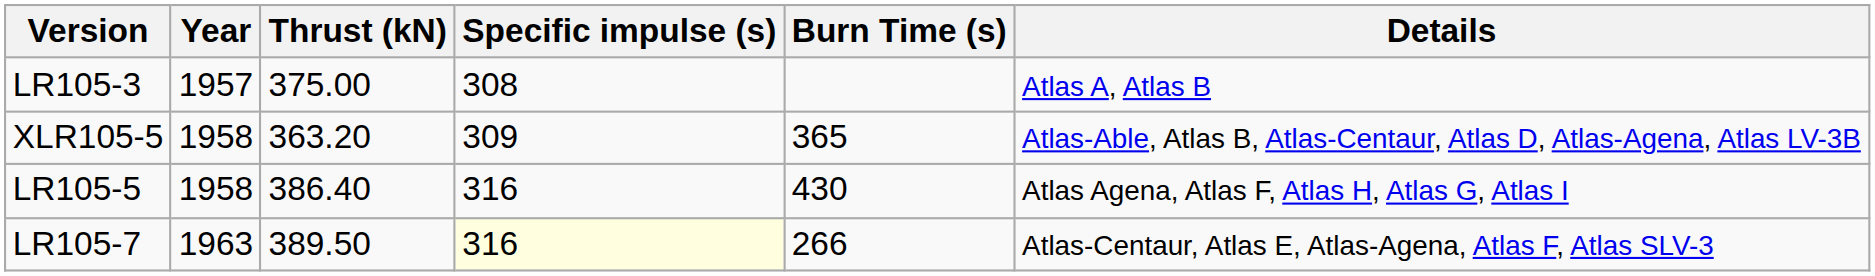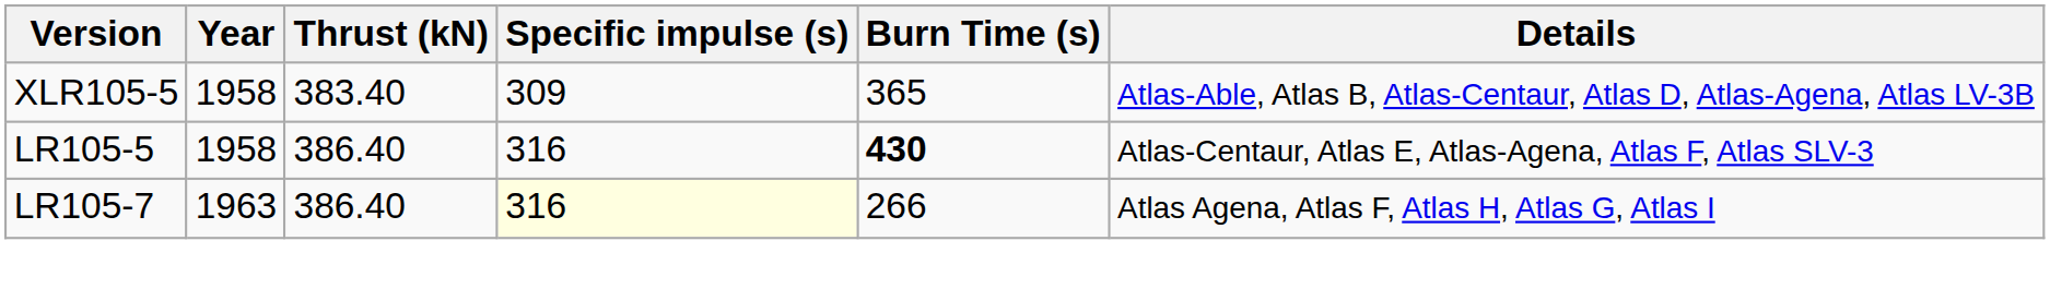- row: LR105-3 | 1957 | 375.00 | 308 | Atlas A, Atlas B
XLR105-5 | Thrust (kN): 363.20 -> 383.40
LR105-5 | Burn Time (s): normal -> bold
LR105-5 | Details: Atlas Agena, Atlas F, Atlas H, Atlas G, Atlas I -> Atlas-Centaur, Atlas E, Atlas-Agena, Atlas F, Atlas SLV-3
LR105-7 | Thrust (kN): 389.50 -> 386.40
LR105-7 | Details: Atlas-Centaur, Atlas E, Atlas-Agena, Atlas F, Atlas SLV-3 -> Atlas Agena, Atlas F, Atlas H, Atlas G, Atlas I
